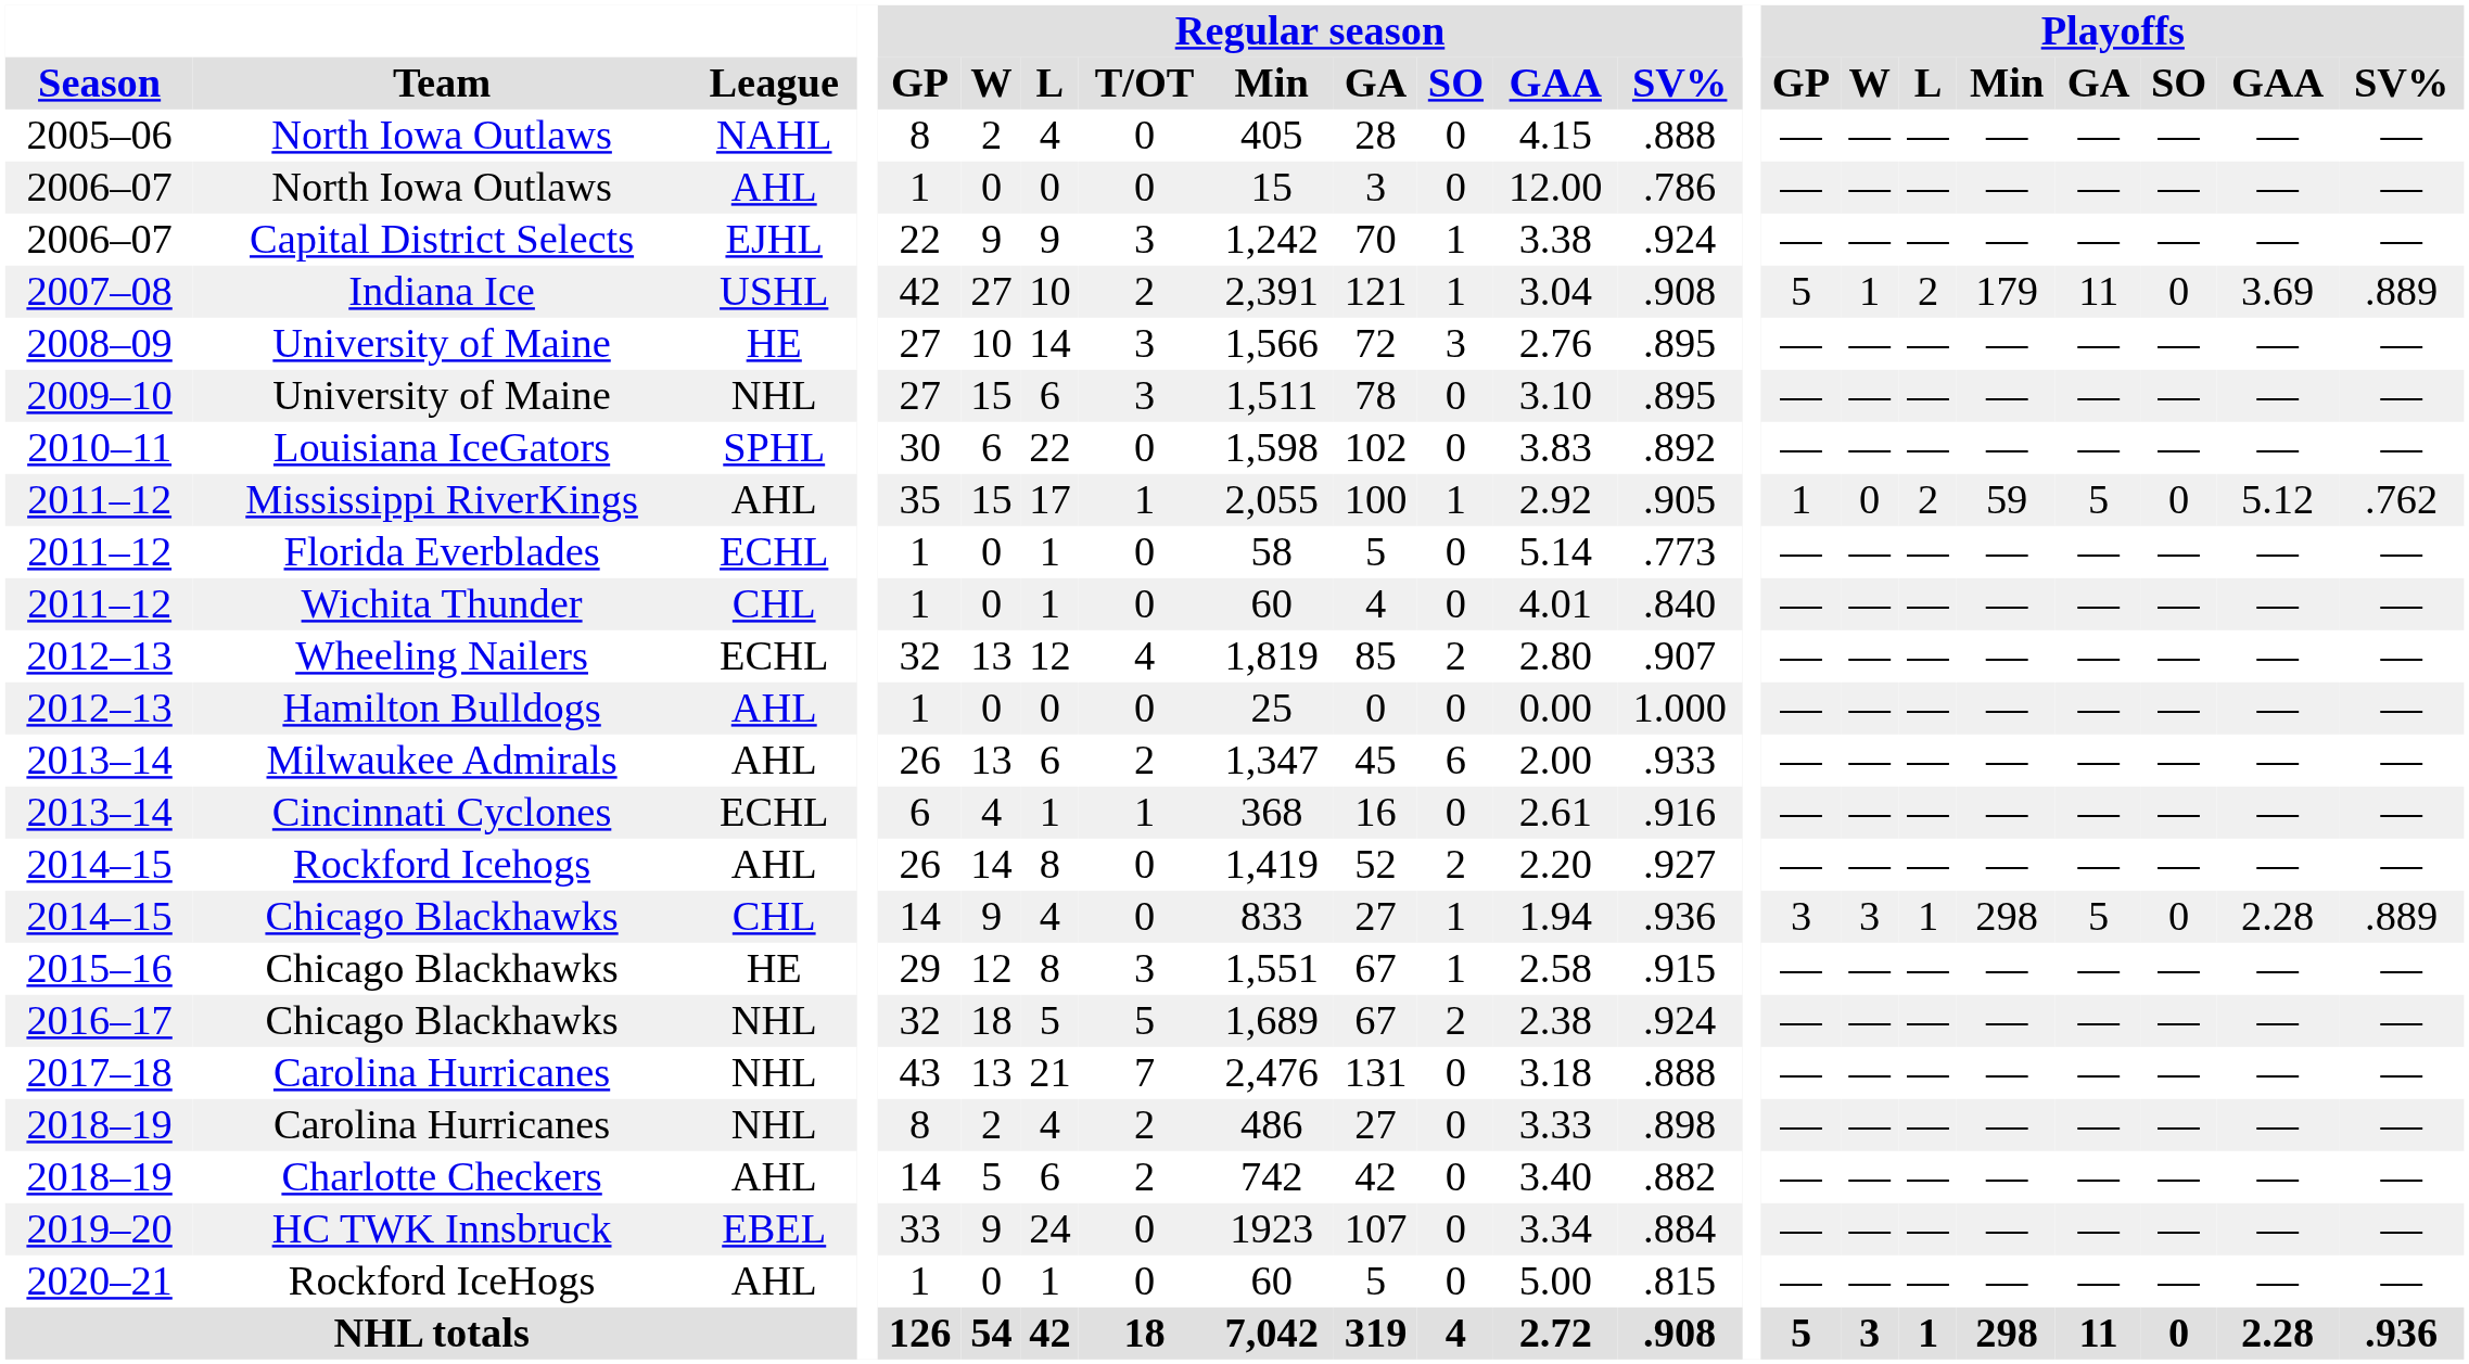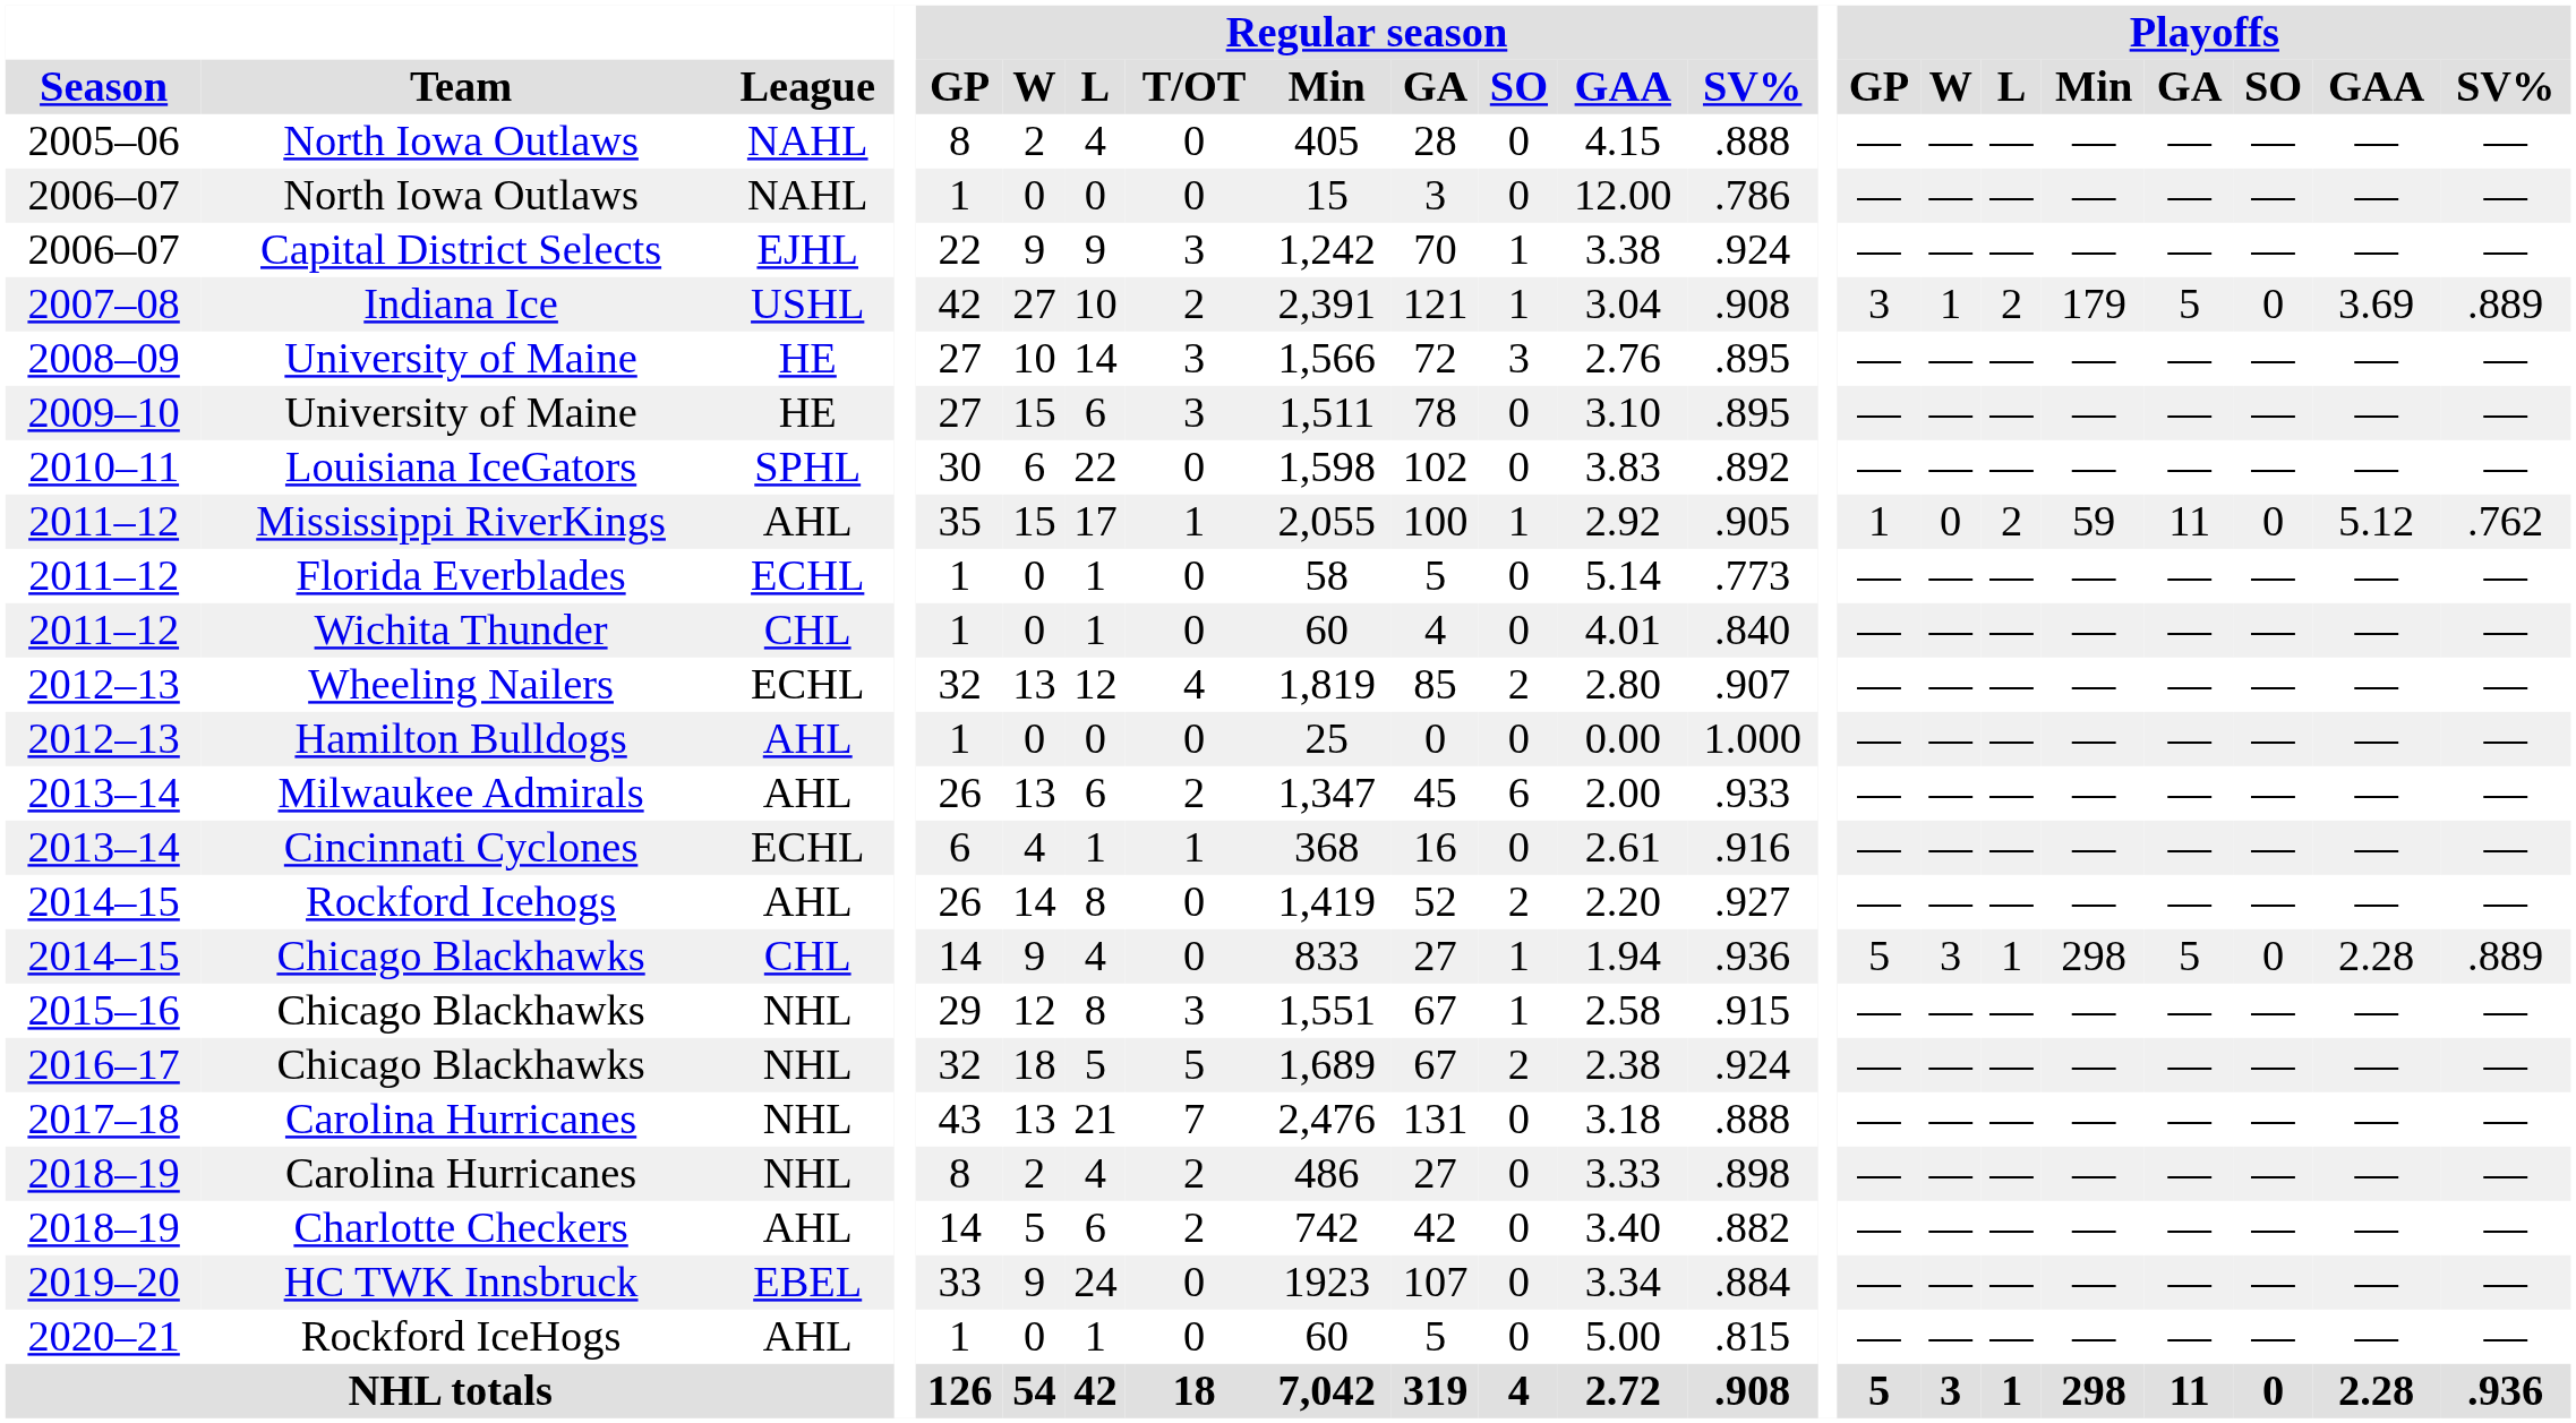2006–07 / North Iowa Outlaws | League: AHL -> NAHL
Indiana Ice | Playoffs / GP: 5 -> 3
Indiana Ice | Playoffs / GA: 11 -> 5
2009–10 / University of Maine | League: NHL -> HE
Mississippi RiverKings | Playoffs / GA: 5 -> 11
2014–15 / Chicago Blackhawks | Playoffs / GP: 3 -> 5
2015–16 / Chicago Blackhawks | League: HE -> NHL
